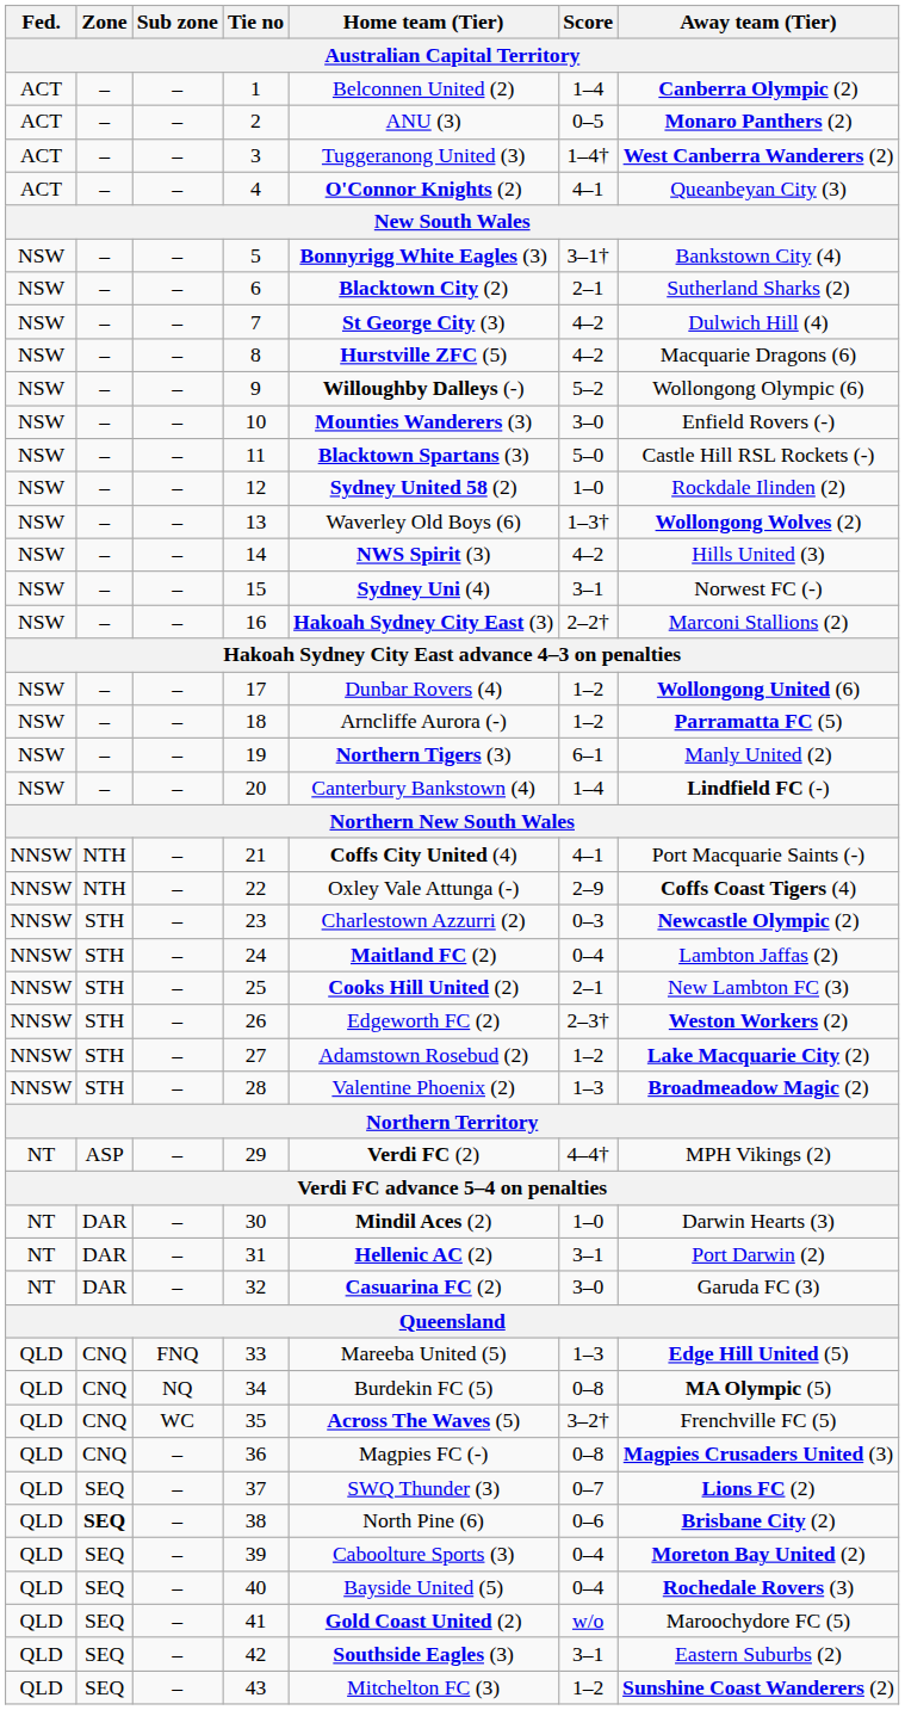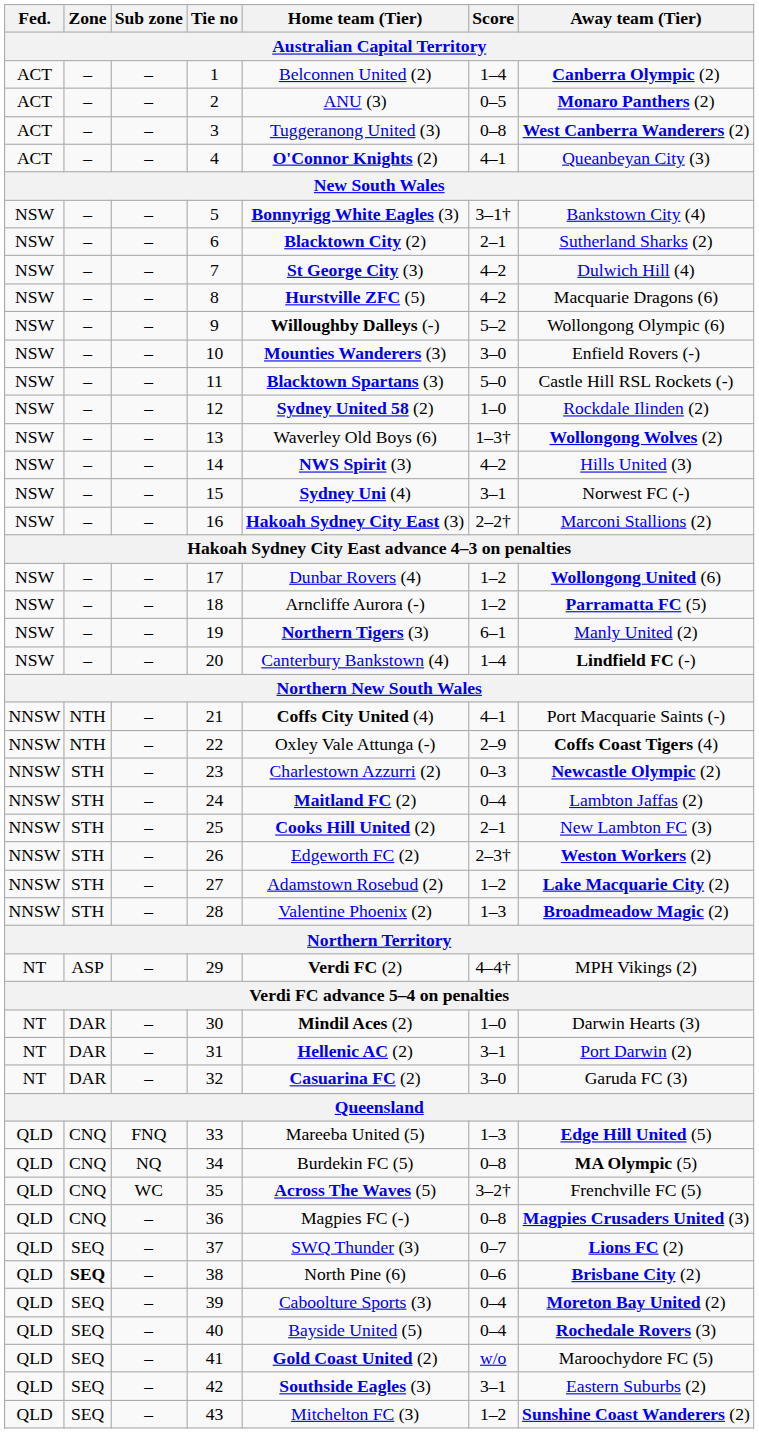3 | Score: 1–4† -> 0–8
